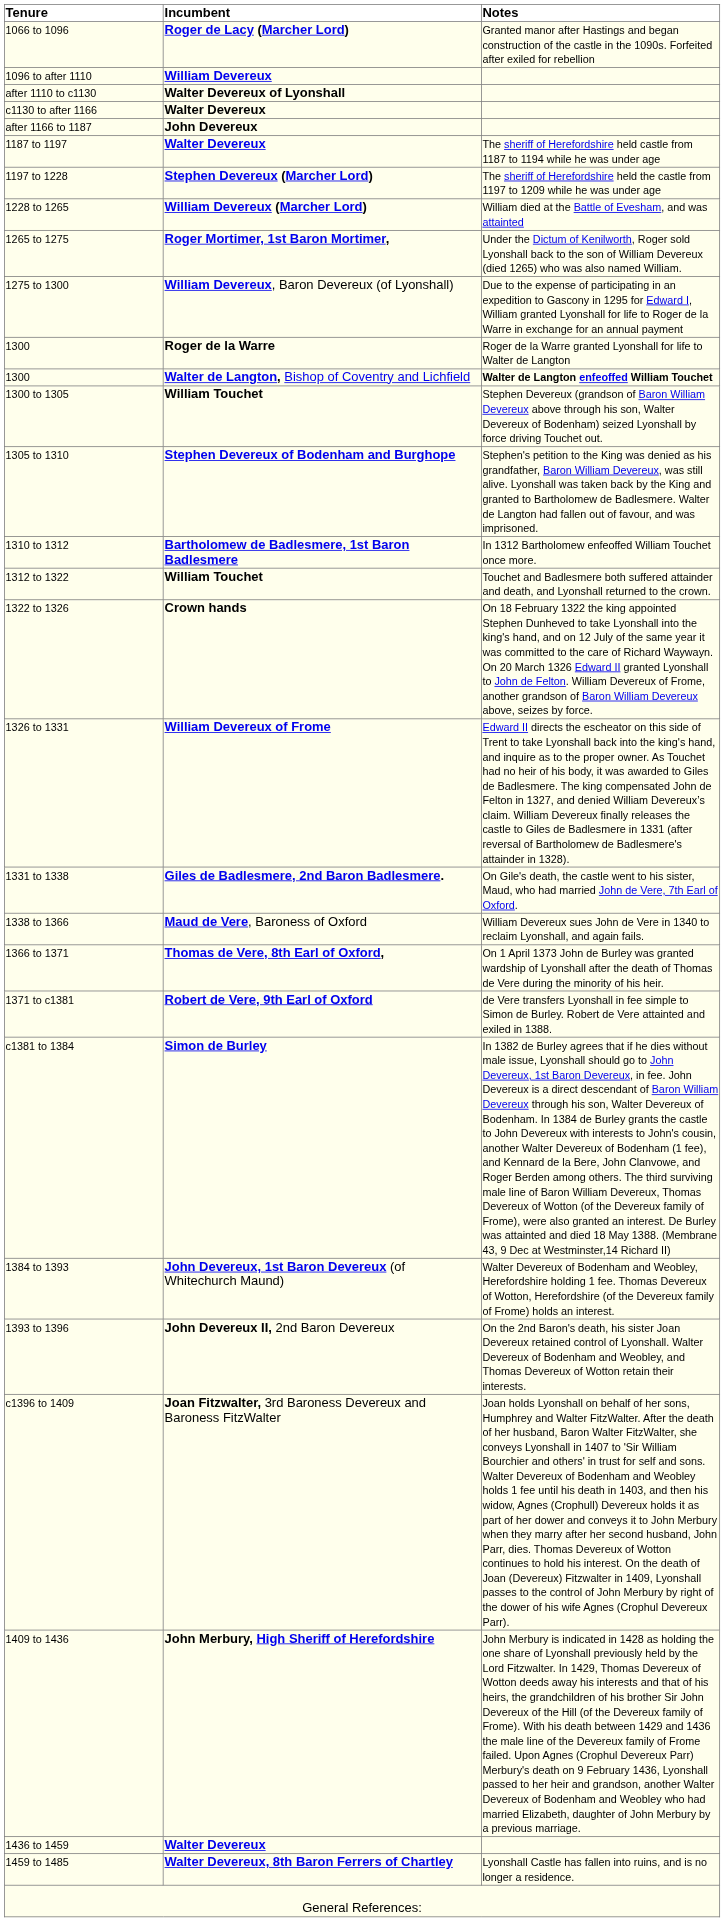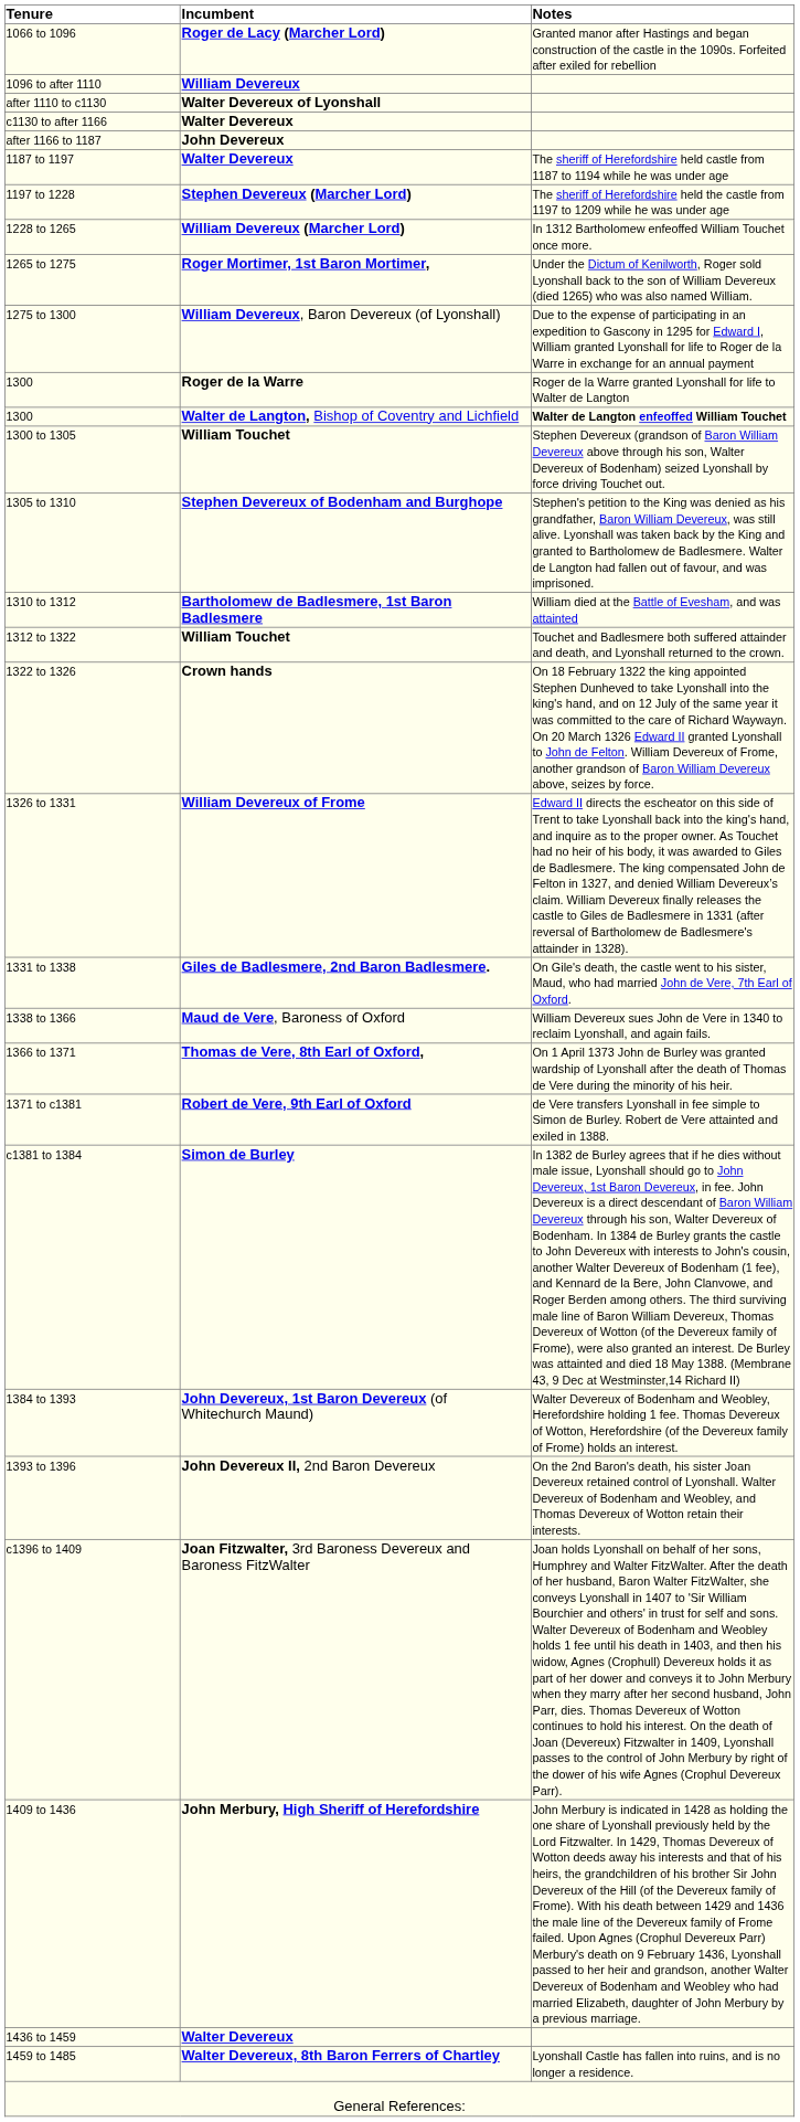1228 to 1265 | Notes: William died at the Battle of Evesham, and was attainted -> In 1312 Bartholomew enfeoffed William Touchet once more.
1310 to 1312 | Notes: In 1312 Bartholomew enfeoffed William Touchet once more. -> William died at the Battle of Evesham, and was attainted
